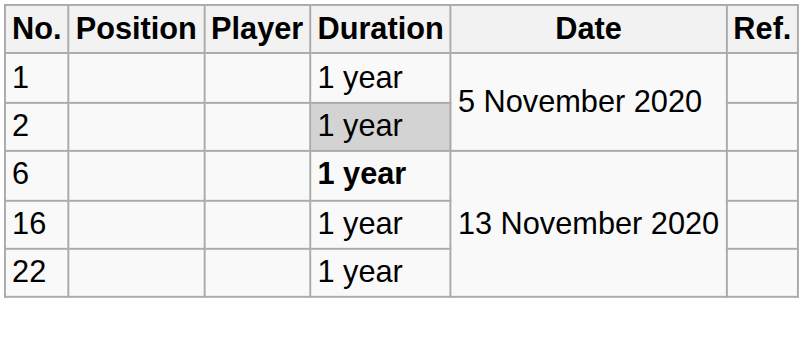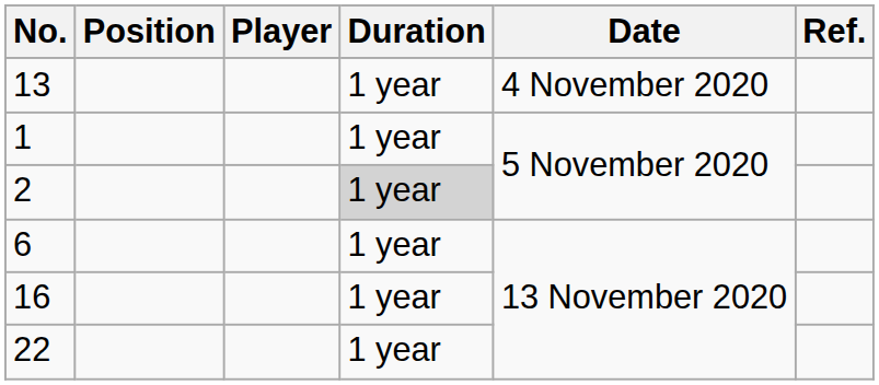+ row: 13 | 1 year | 4 November 2020
6 | Duration: bold -> normal
